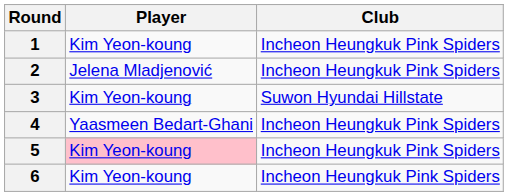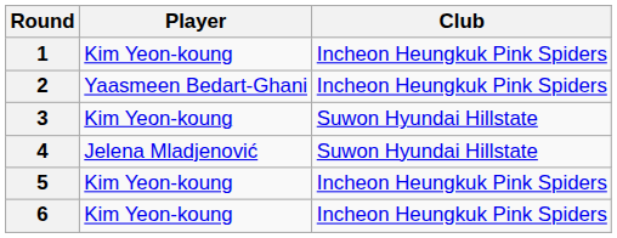2 | Player: Jelena Mladjenović -> Yaasmeen Bedart-Ghani
4 | Player: Yaasmeen Bedart-Ghani -> Jelena Mladjenović
4 | Club: Incheon Heungkuk Pink Spiders -> Suwon Hyundai Hillstate
5 | Player: pink background -> no background
